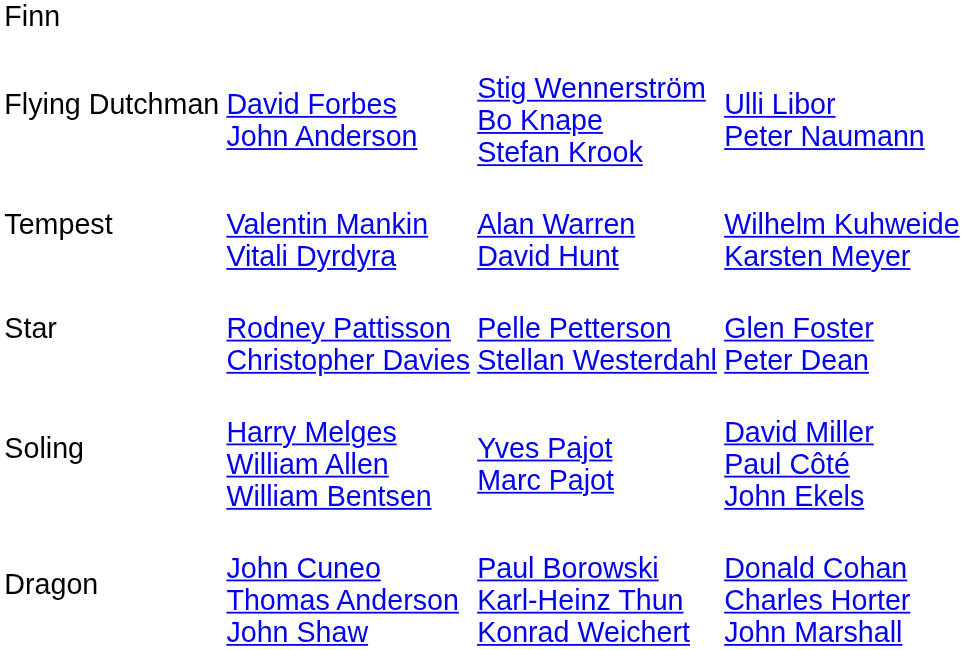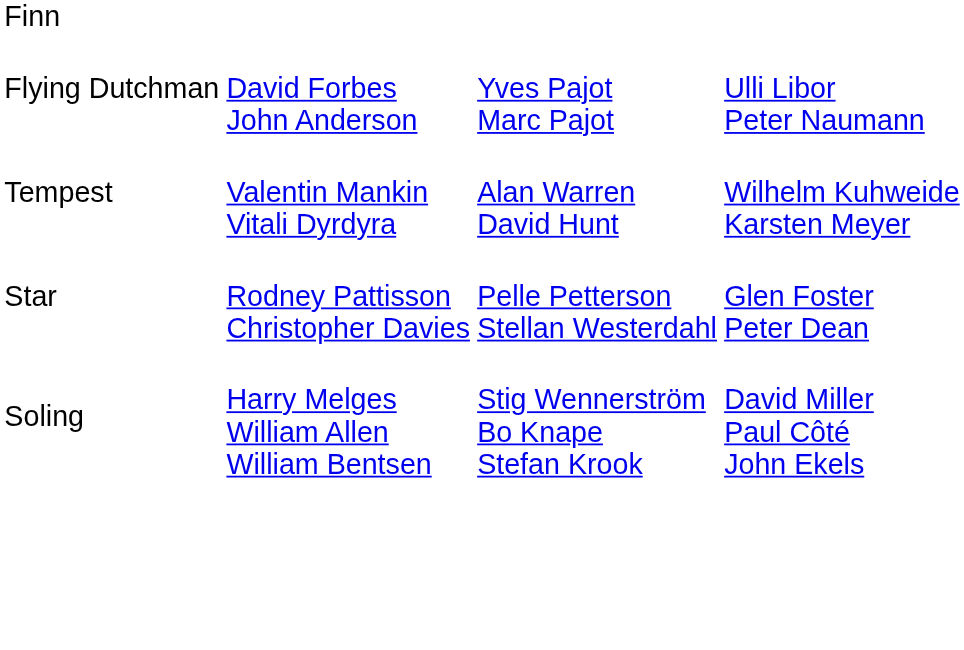Flying Dutchman | column 3: Stig Wennerström Bo Knape Stefan Krook -> Yves Pajot Marc Pajot
Soling | column 3: Yves Pajot Marc Pajot -> Stig Wennerström Bo Knape Stefan Krook
- row: Dragon | John Cuneo Thomas Anderson John Shaw | Paul Borowski Karl-Heinz Thun Konrad Weichert | Donald Cohan Charles Horter John Marshall
